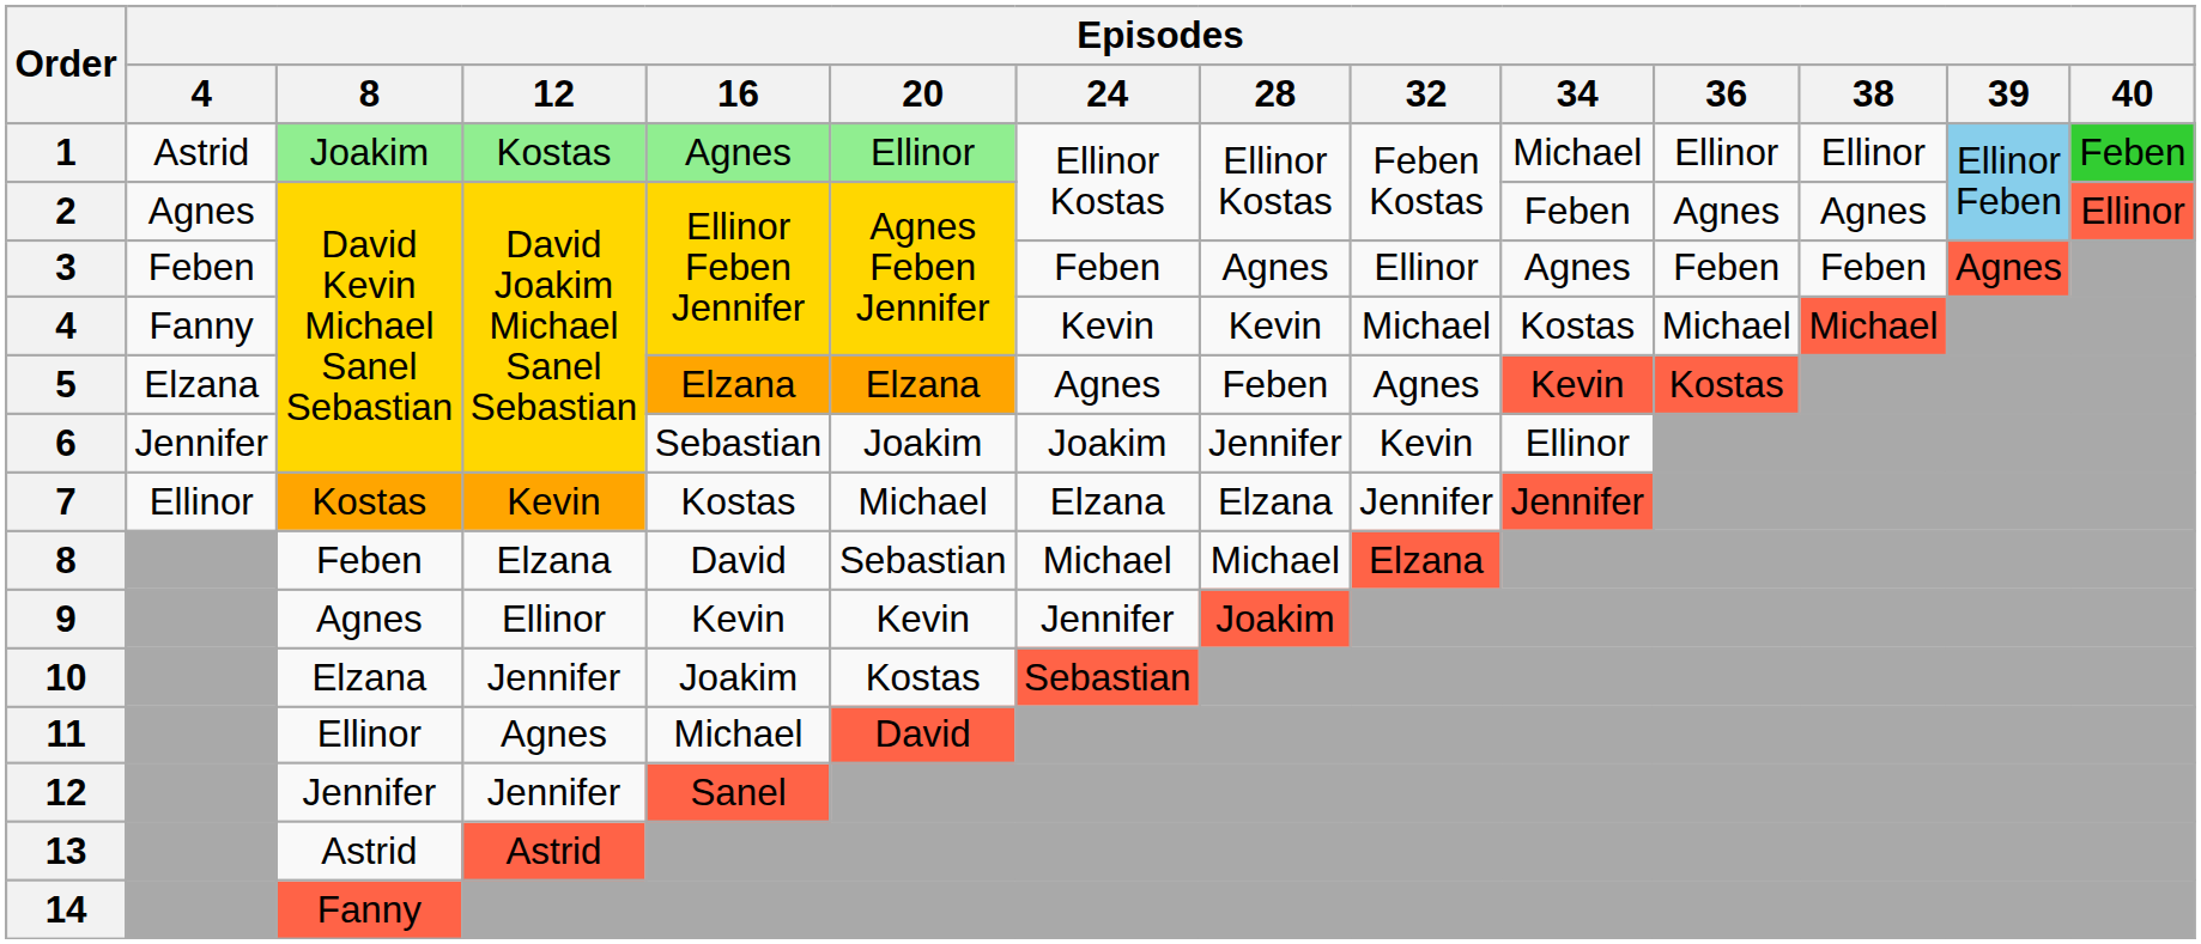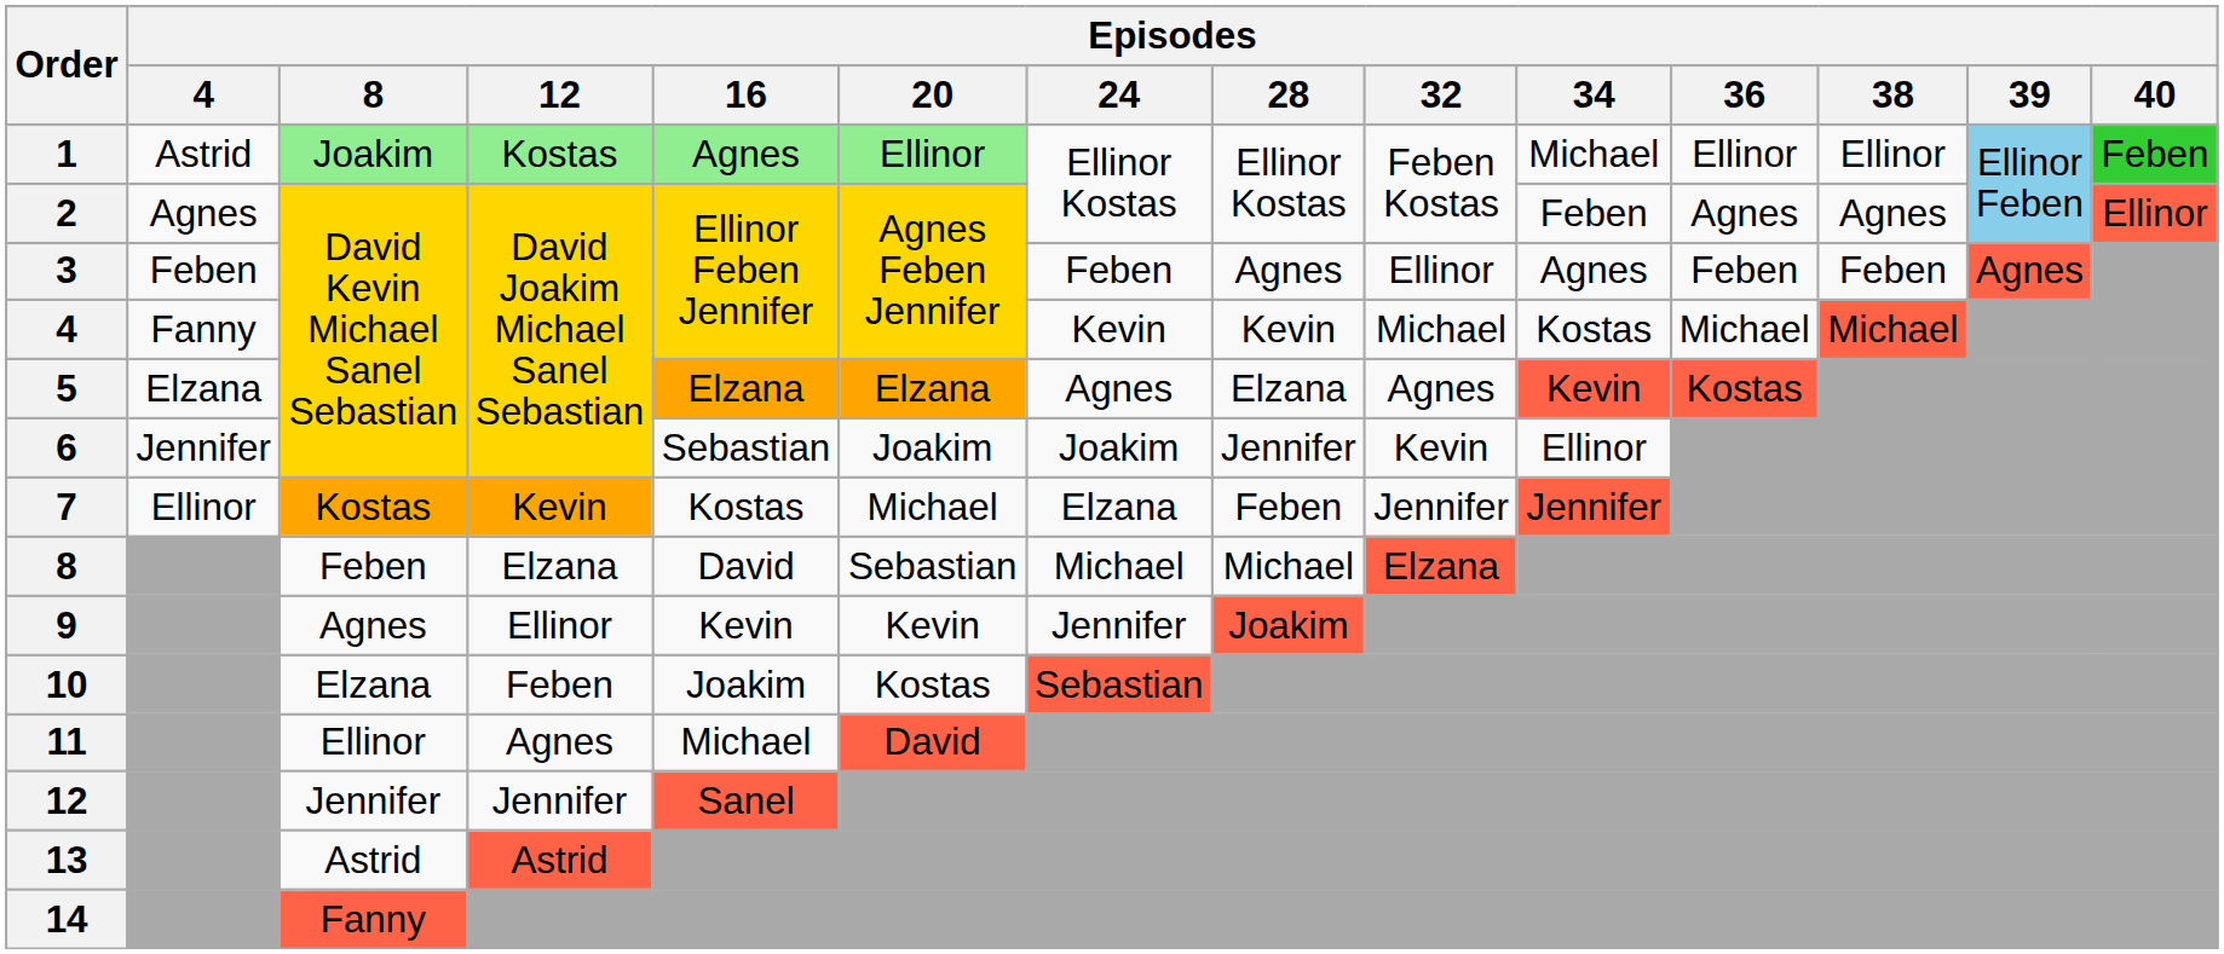5 | Episodes / 28: Feben -> Elzana
7 | Episodes / 28: Elzana -> Feben
10 | Episodes / 12: Jennifer -> Feben
